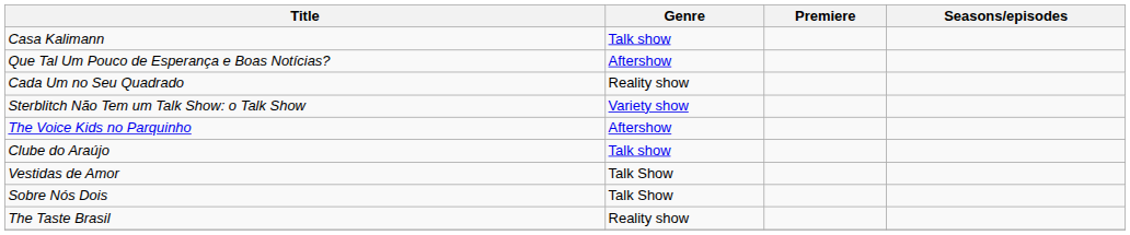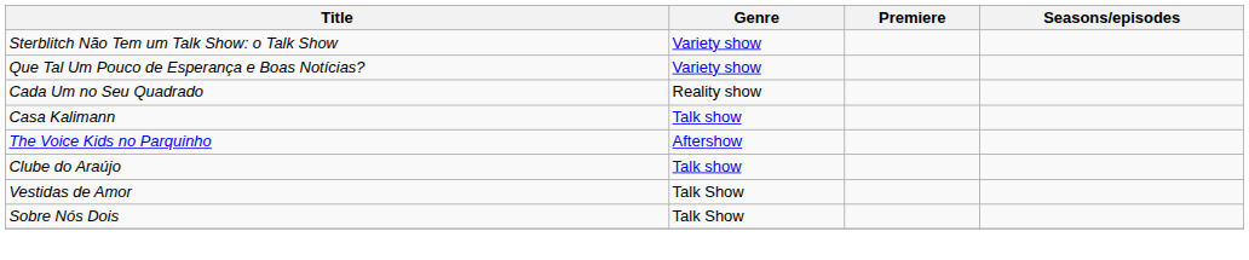rows swapped: Sterblitch Não Tem um Talk Show: o Talk Show <-> Casa Kalimann
Que Tal Um Pouco de Esperança e Boas Notícias? | Genre: Aftershow -> Variety show
- row: The Taste Brasil | Reality show
